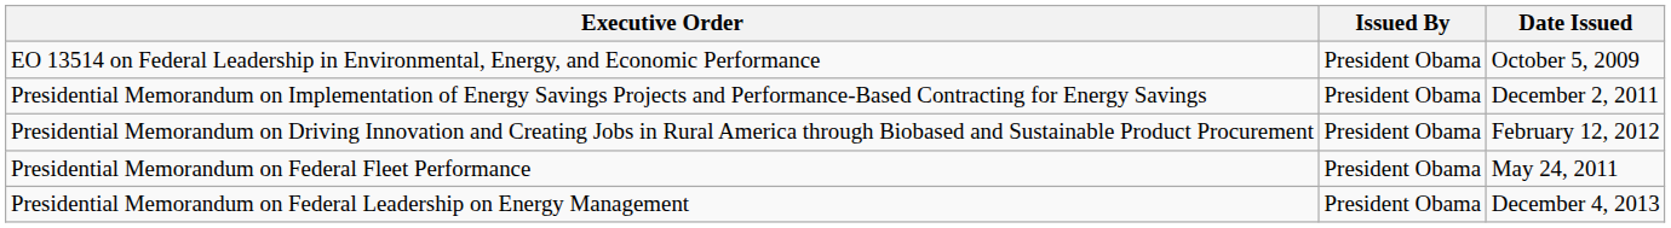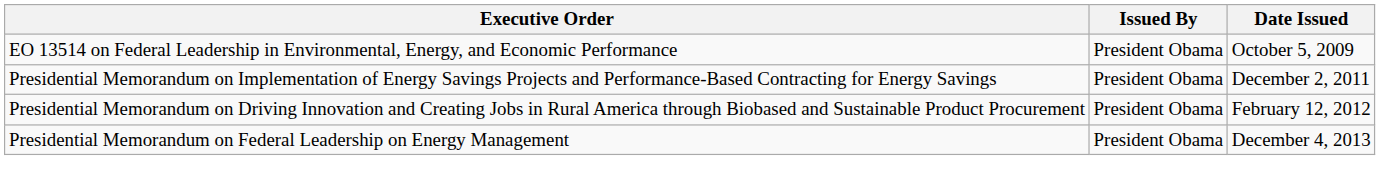- row: Presidential Memorandum on Federal Fleet Performance | President Obama | May 24, 2011
